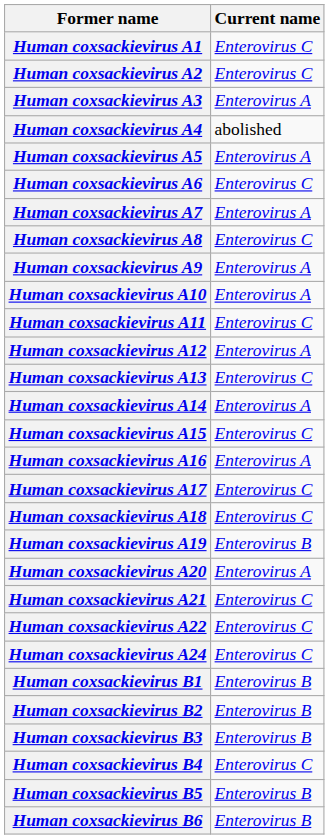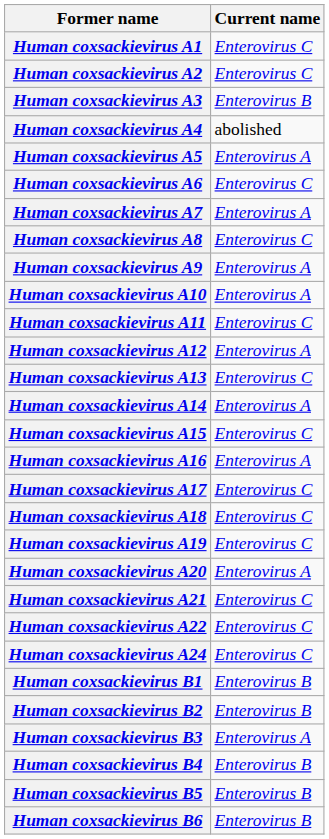Human coxsackievirus A3 | Current name: Enterovirus A -> Enterovirus B
Human coxsackievirus A19 | Current name: Enterovirus B -> Enterovirus C
Human coxsackievirus B3 | Current name: Enterovirus B -> Enterovirus A
Human coxsackievirus B4 | Current name: Enterovirus C -> Enterovirus B
